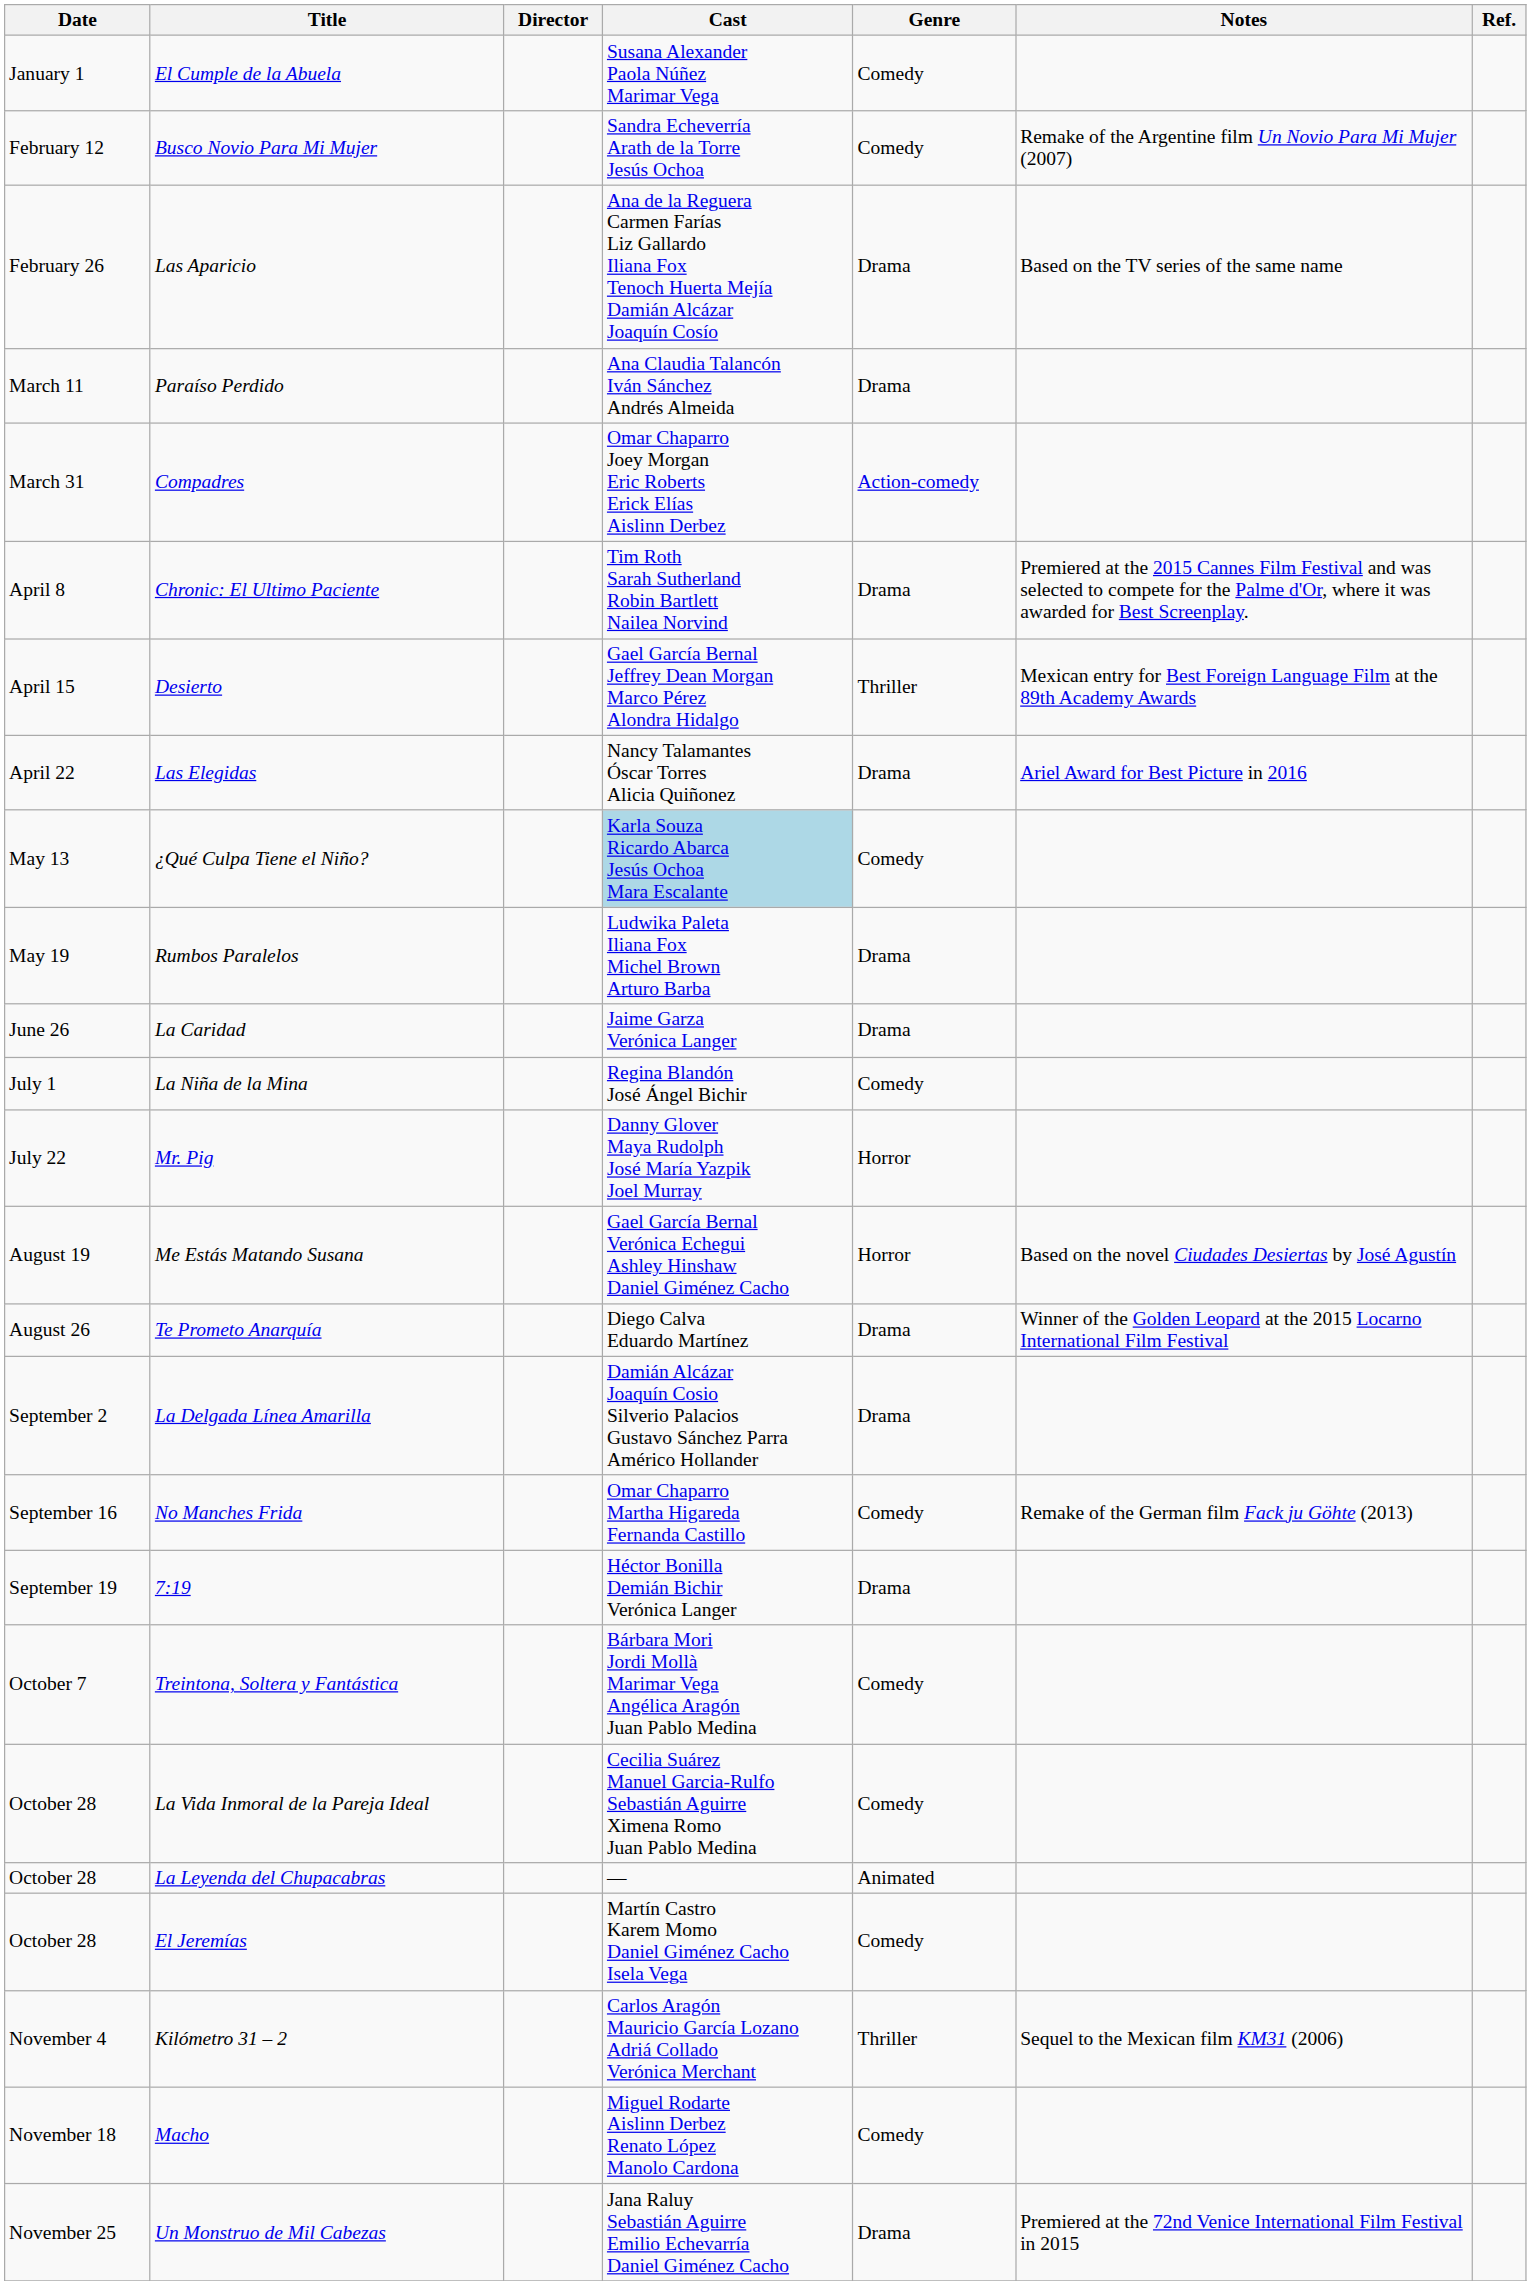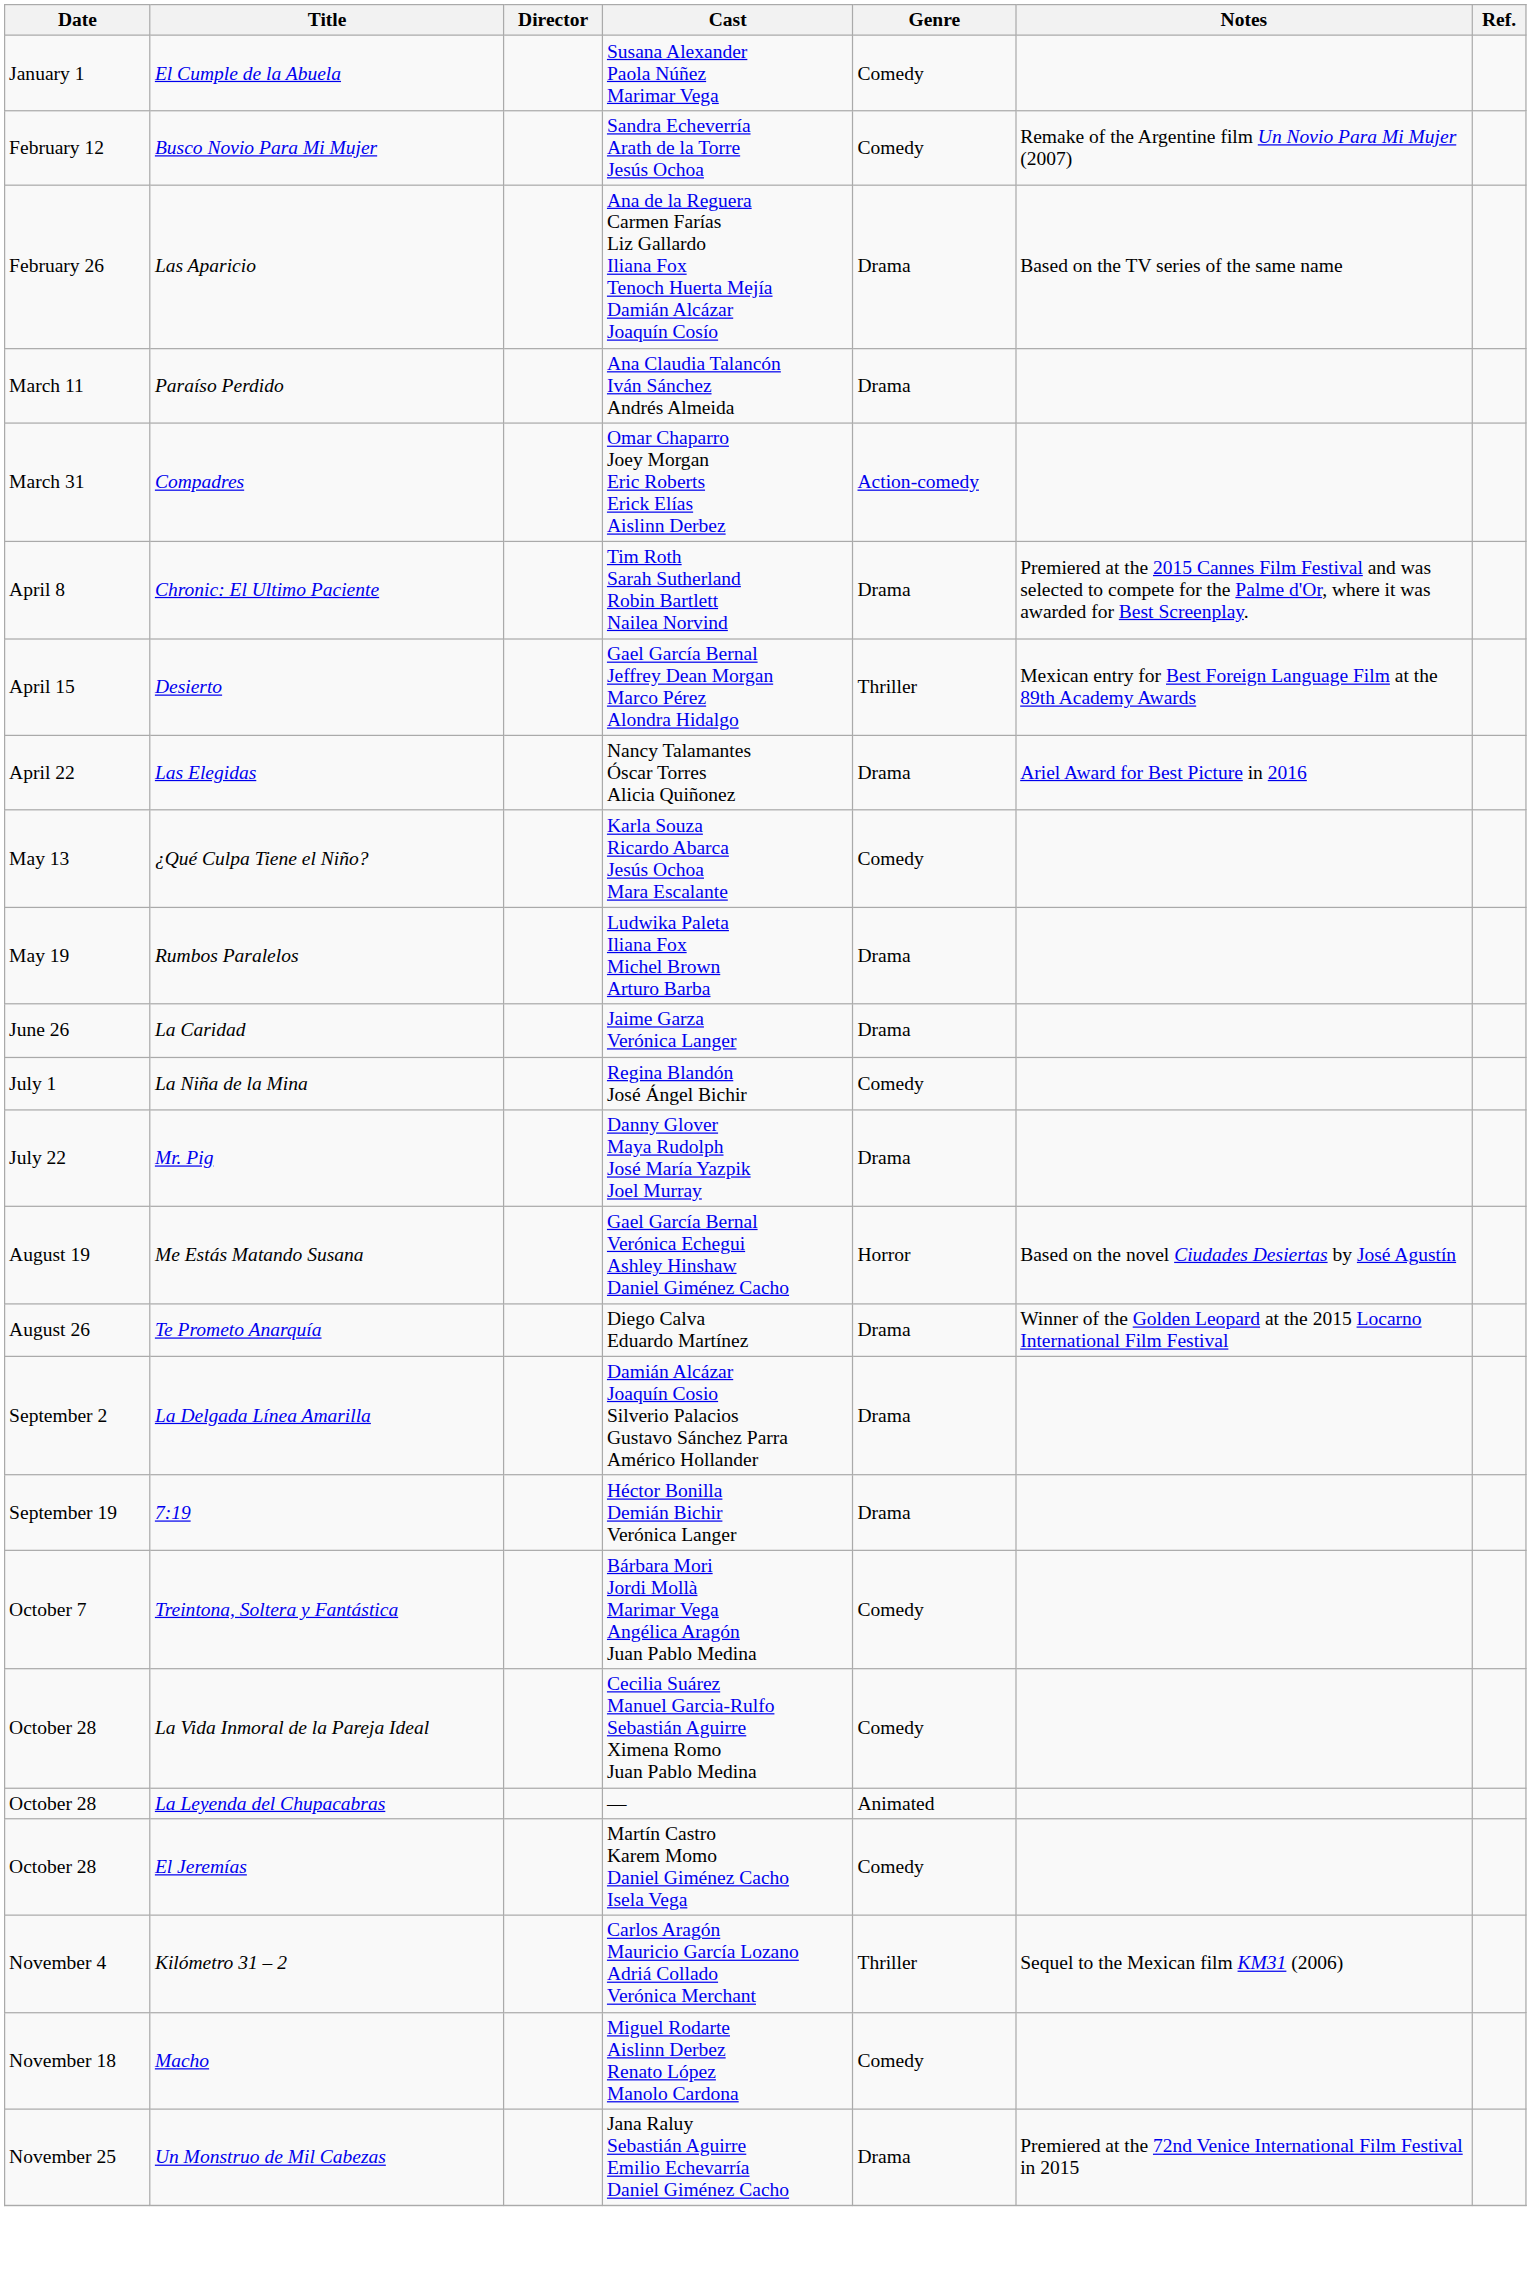¿Qué Culpa Tiene el Niño? | Cast: lightblue background -> no background
Mr. Pig | Genre: Horror -> Drama
- row: September 16 | No Manches Frida | Omar Chaparro Martha Higareda Fernanda Castillo | Comedy | Remake of the German film Fack ju Göhte (2013)
